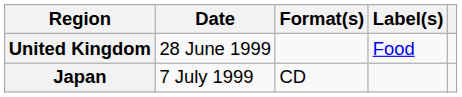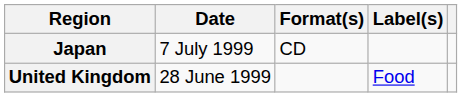rows swapped: United Kingdom <-> Japan
